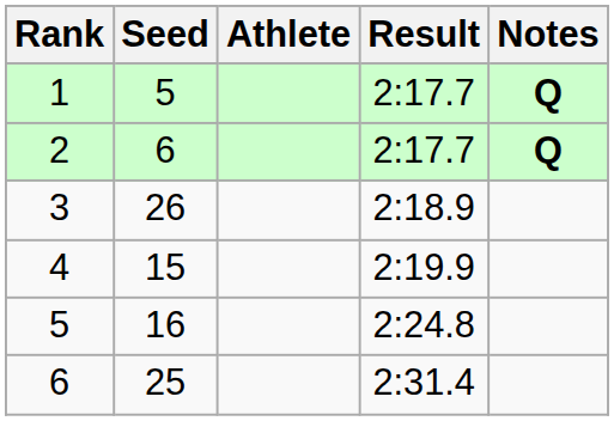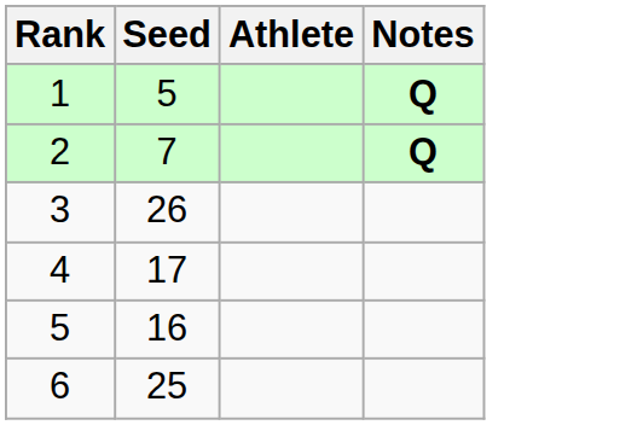- column: Result | 2:17.7 | 2:17.7 | 2:18.9 | 2:19.9 | 2:24.8 | 2:31.4
2 | Seed: 6 -> 7
4 | Seed: 15 -> 17
